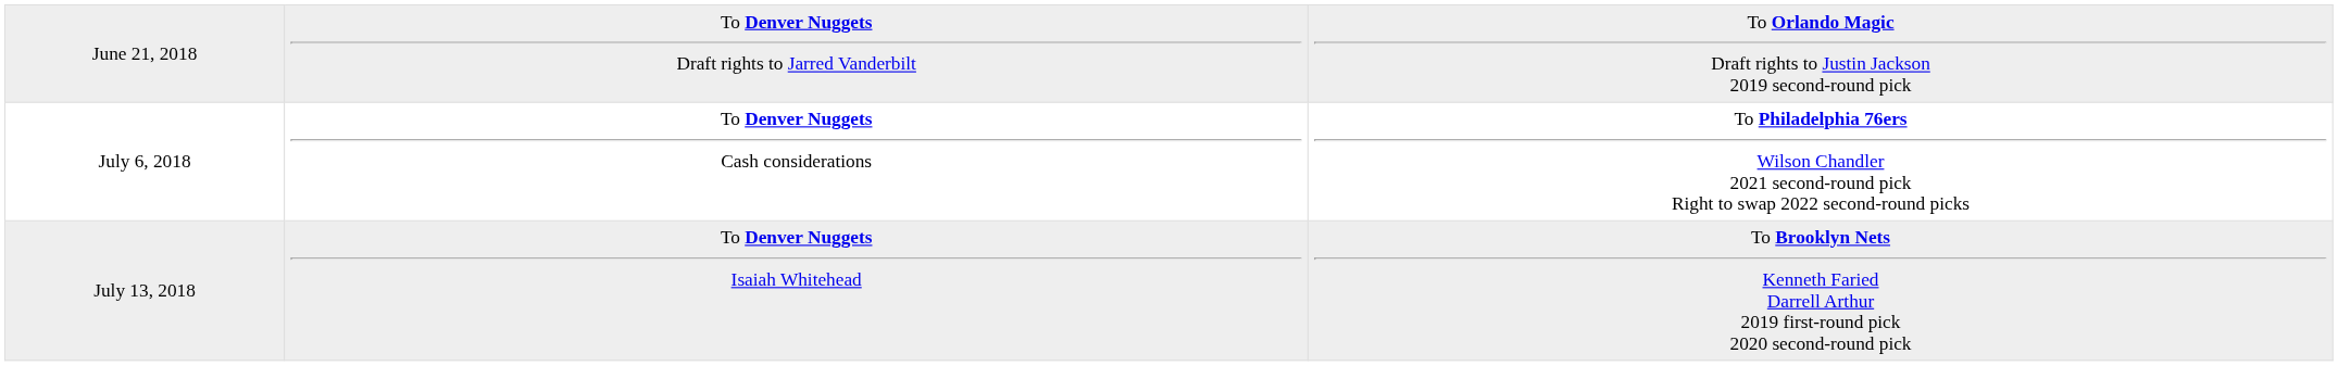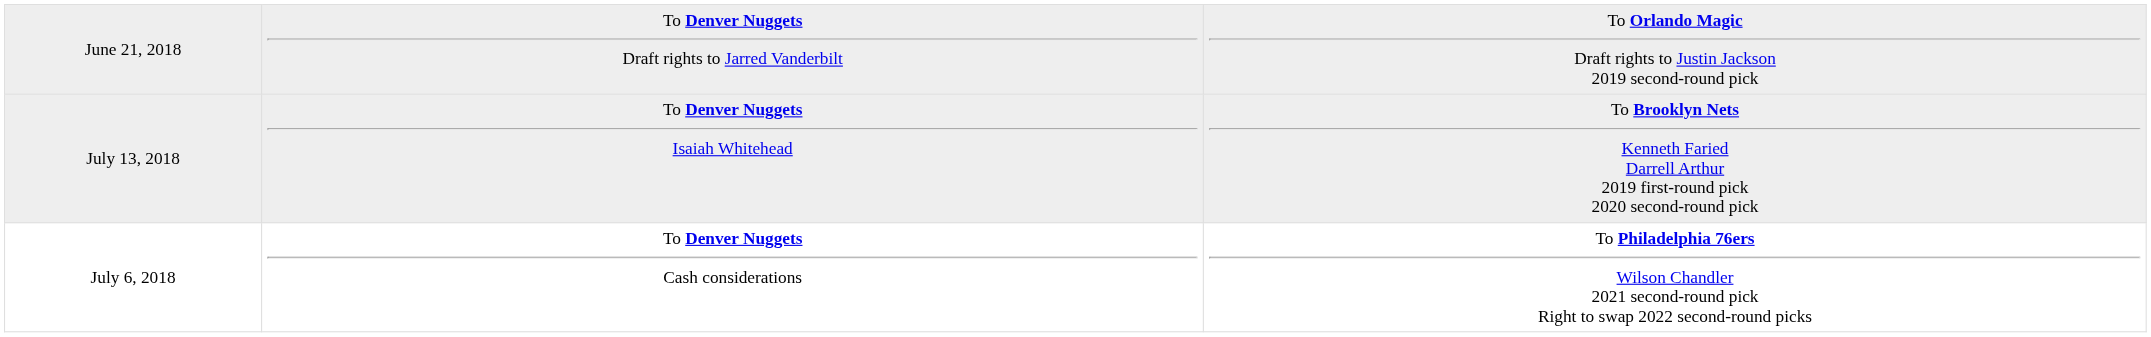rows swapped: July 6, 2018 <-> July 13, 2018
